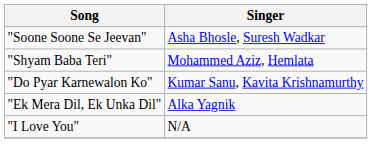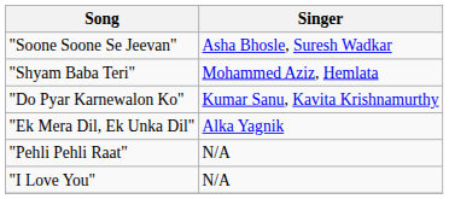+ row: "Pehli Pehli Raat" | N/A
